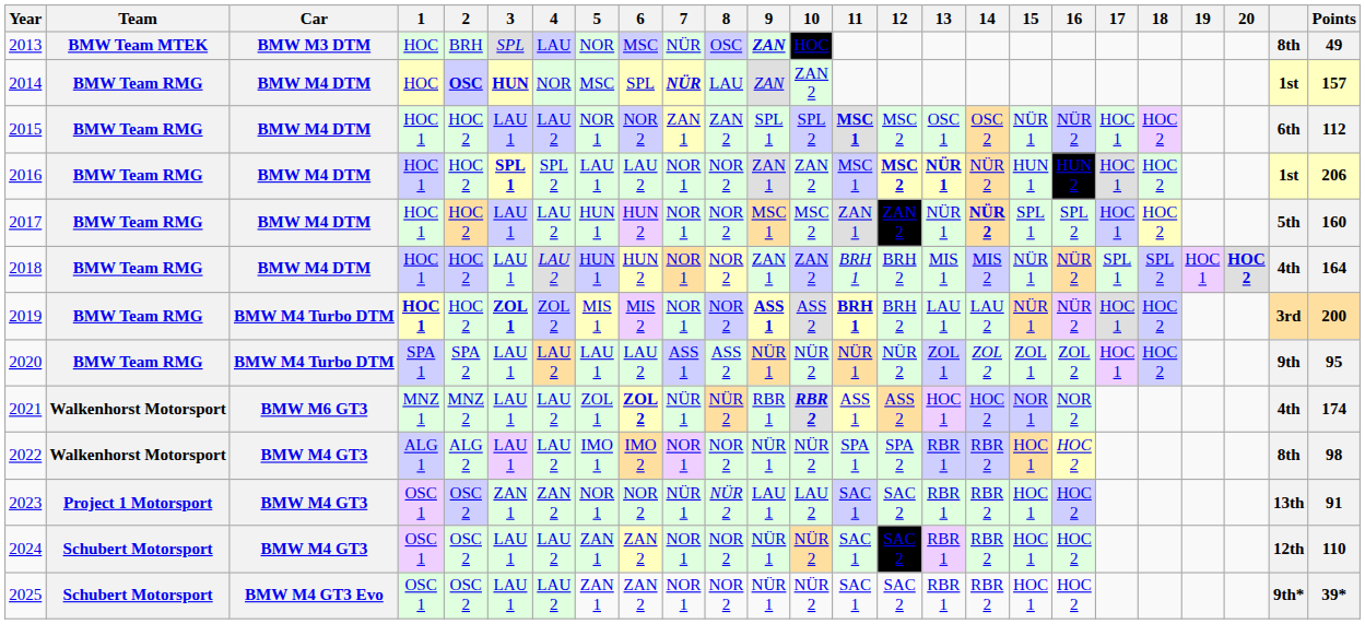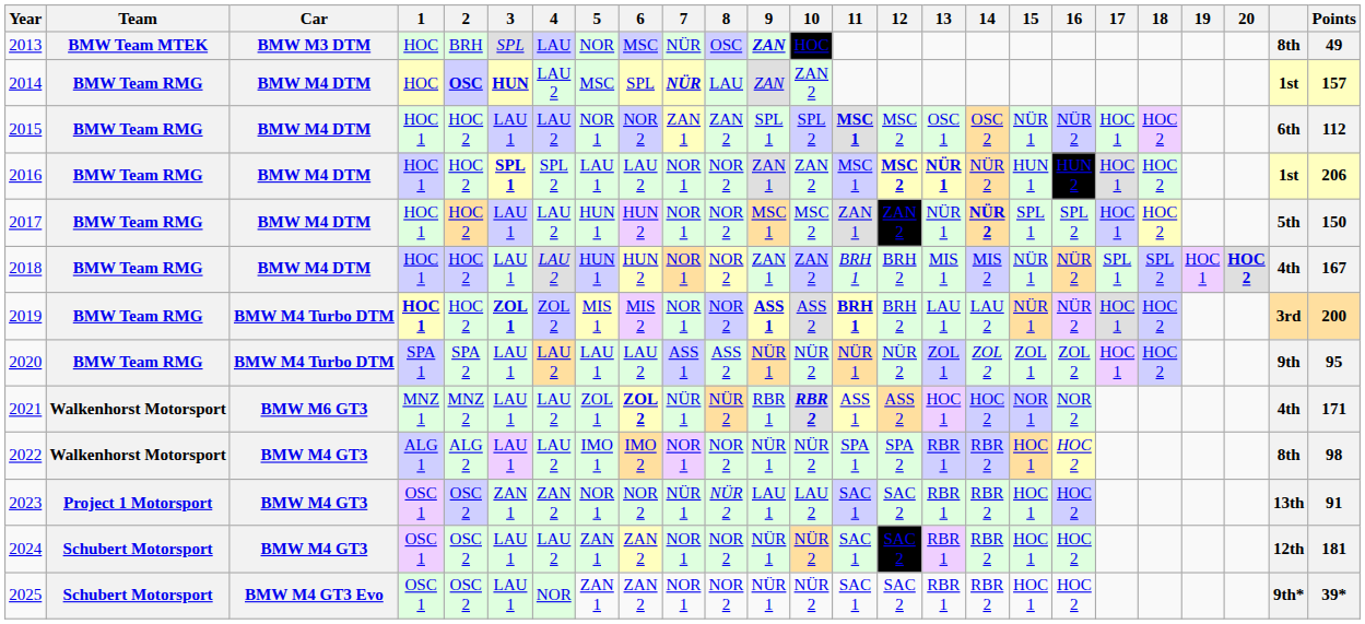2014 | 4: NOR -> LAU 2
2017 | Points: 160 -> 150
2018 | Points: 164 -> 167
2021 | Points: 174 -> 171
2024 | Points: 110 -> 181
2025 | 4: LAU 2 -> NOR
